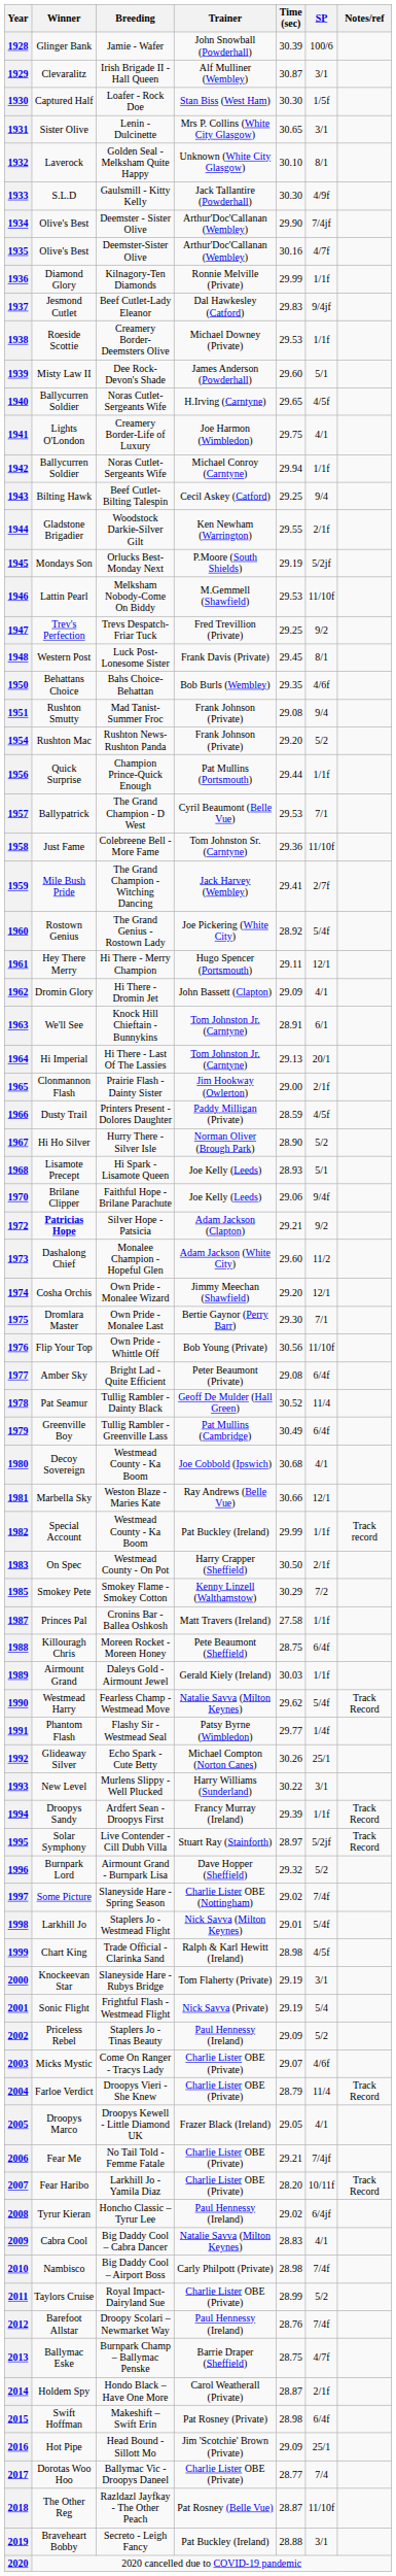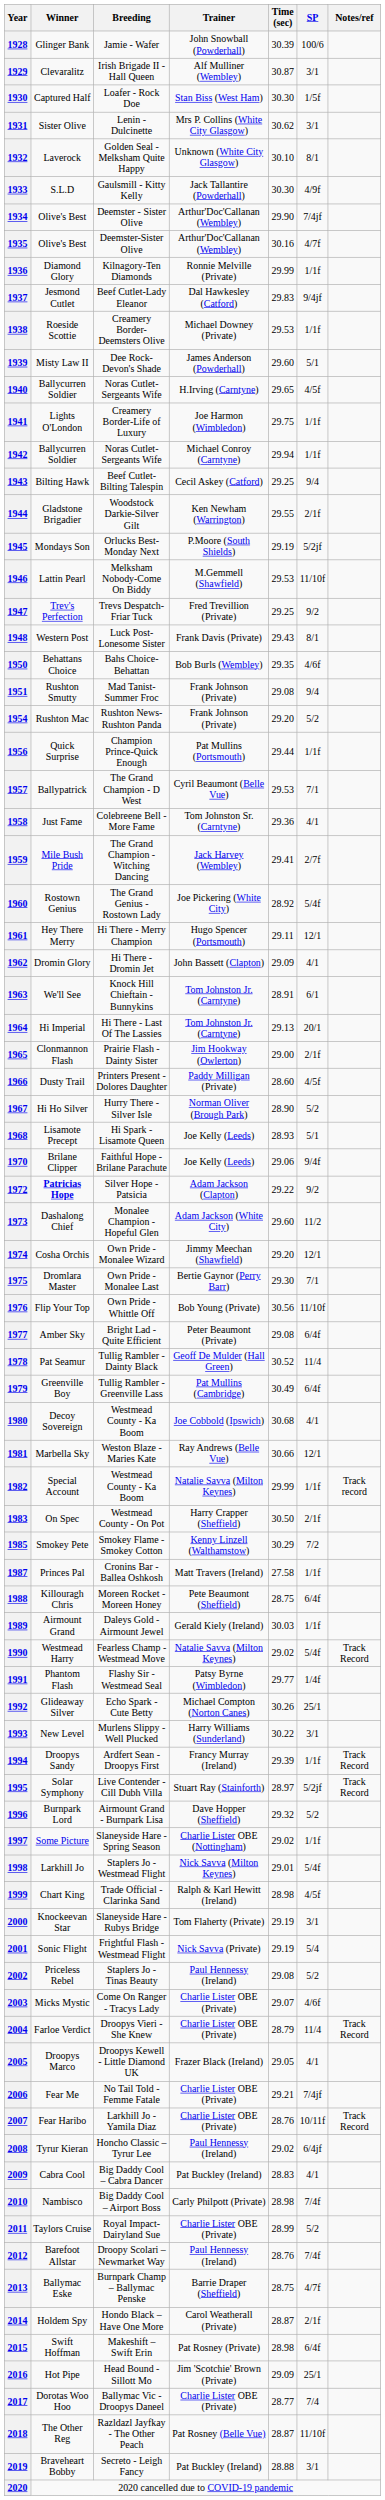1931 | Time (sec): 30.65 -> 30.62
1941 | SP: 4/1 -> 1/1f
1948 | Time (sec): 29.45 -> 29.43
1958 | SP: 11/10f -> 4/1
1966 | Time (sec): 28.59 -> 28.60
1972 | Time (sec): 29.21 -> 29.22
1982 | Trainer: Pat Buckley (Ireland) -> Natalie Savva (Milton Keynes)
1990 | Time (sec): 29.62 -> 29.02
1997 | SP: 7/4f -> 1/1f
2002 | Time (sec): 29.09 -> 29.08
2007 | Time (sec): 28.20 -> 28.76
2009 | Trainer: Natalie Savva (Milton Keynes) -> Pat Buckley (Ireland)
